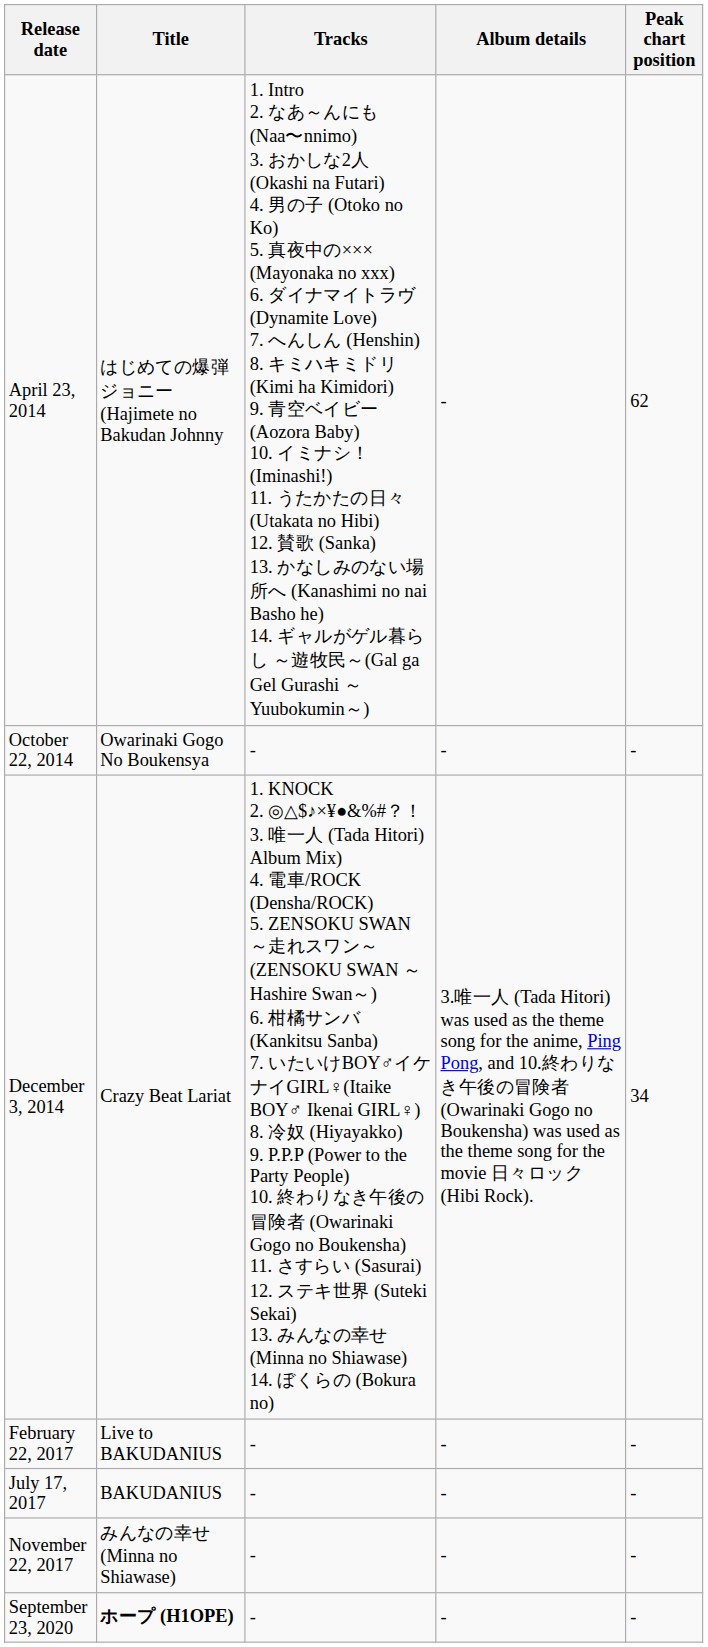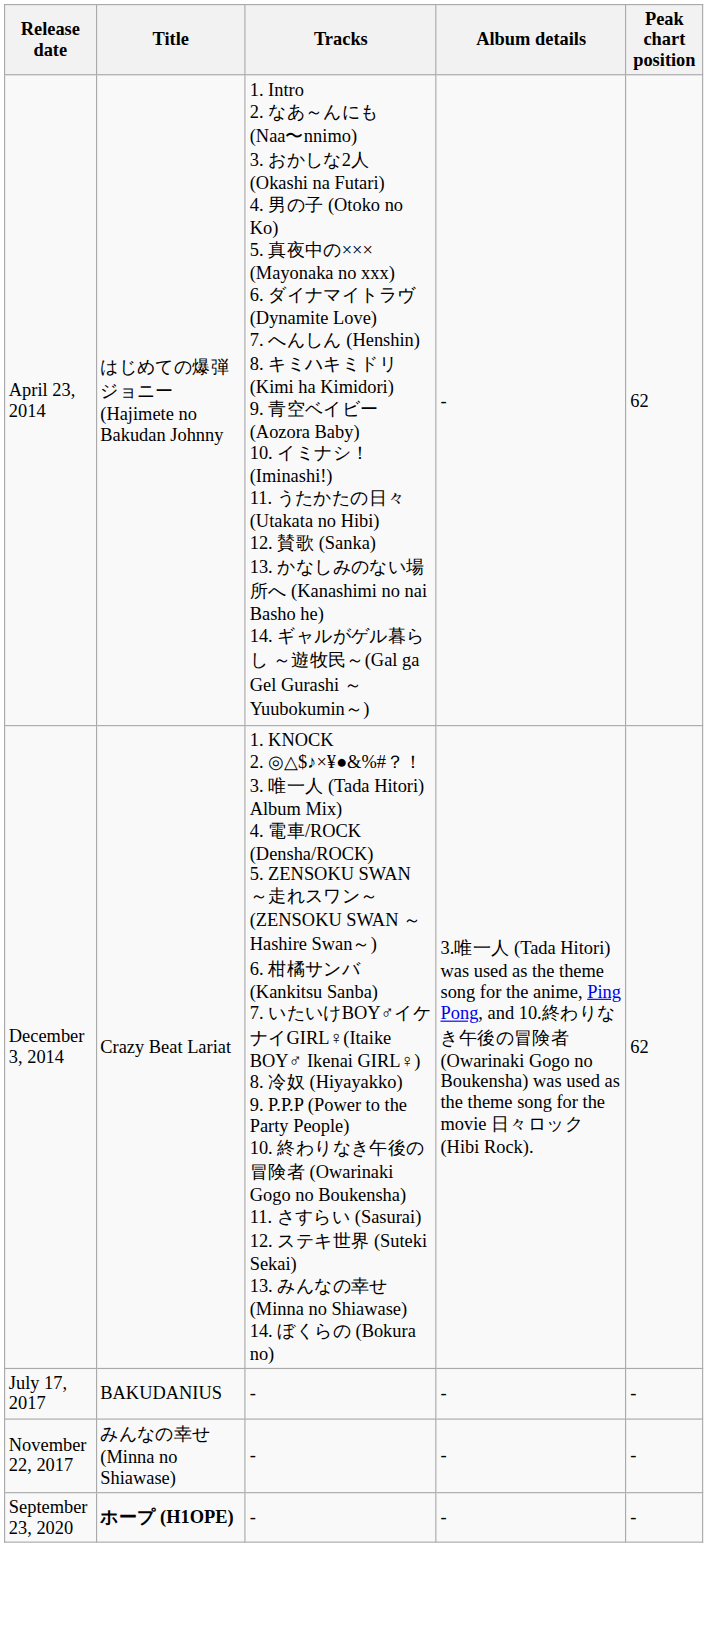- row: October 22, 2014 | Owarinaki Gogo No Boukensya | - | - | -
December 3, 2014 | Peak chart position: 34 -> 62
- row: February 22, 2017 | Live to BAKUDANIUS | - | - | -
